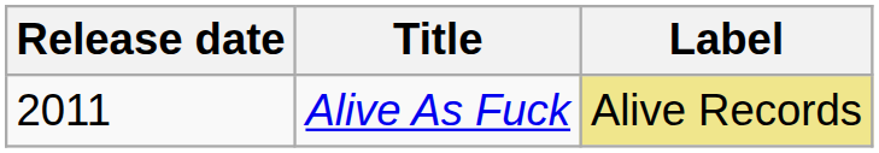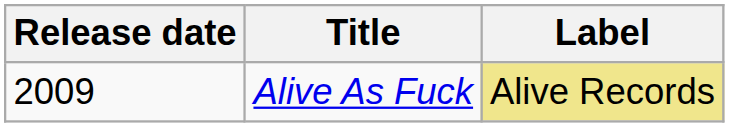Alive As Fuck | Release date: 2011 -> 2009
